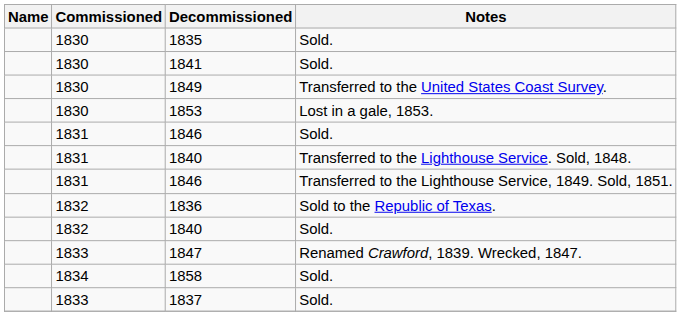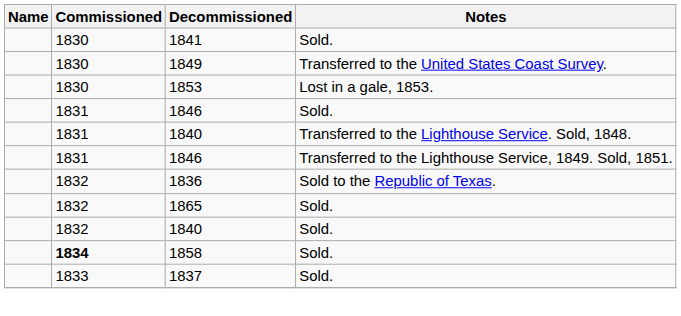- row: 1830 | 1835 | Sold.
+ row: 1832 | 1865 | Sold.
- row: 1833 | 1847 | Renamed Crawford, 1839. Wrecked, 1847.
1858 | Commissioned: normal -> bold
